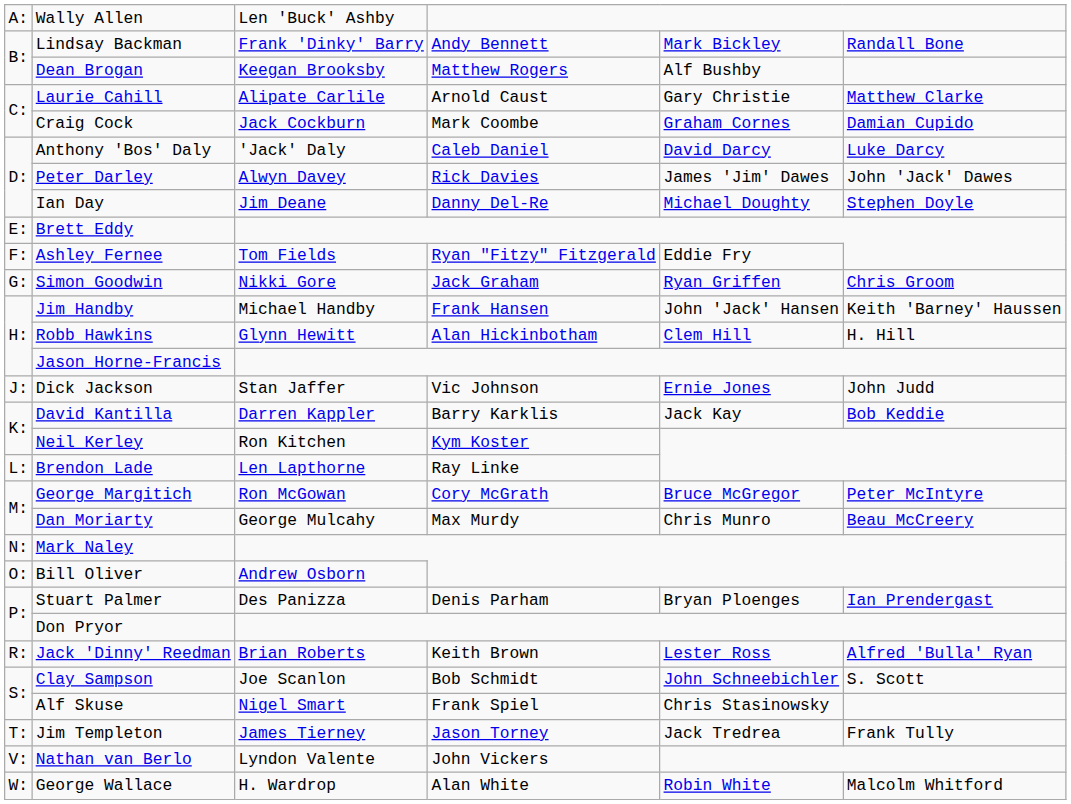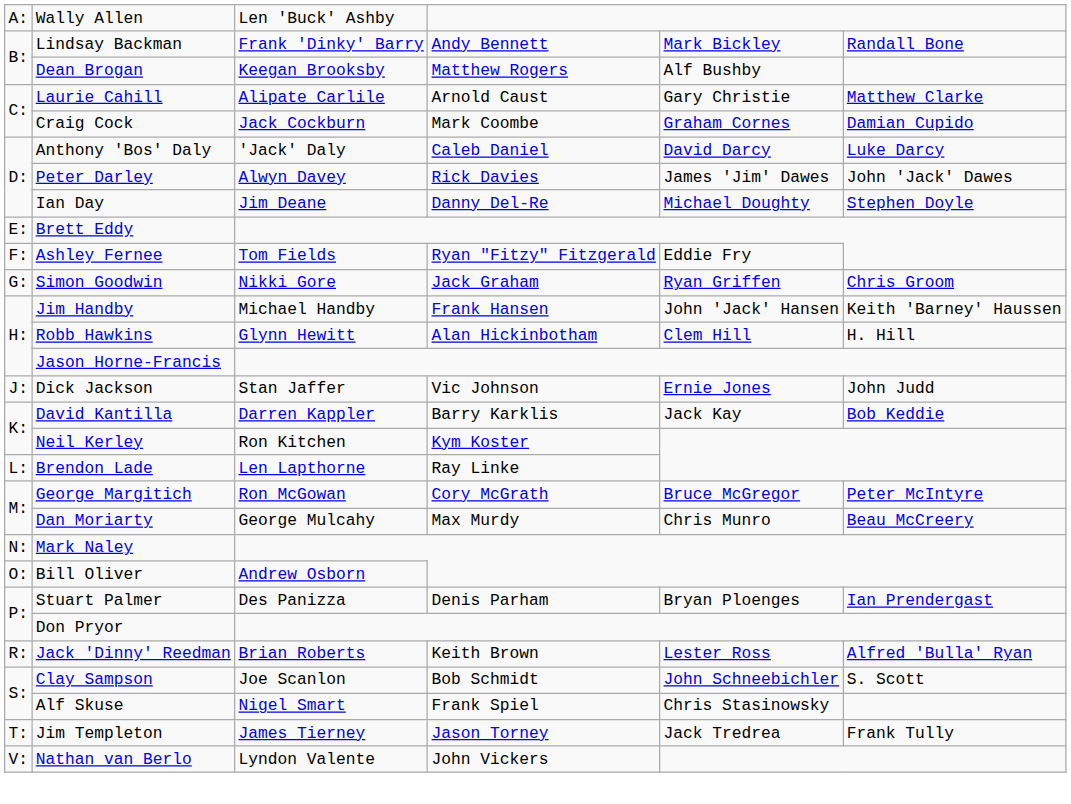- row: W: | George Wallace | H. Wardrop | Alan White | Robin White | Malcolm Whitford
